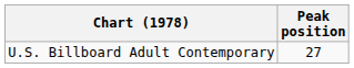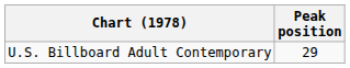U.S. Billboard Adult Contemporary | Peak position: 27 -> 29
